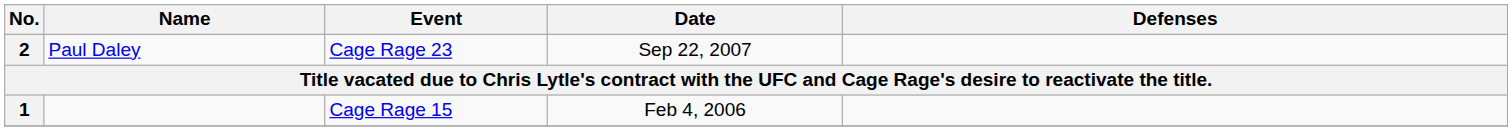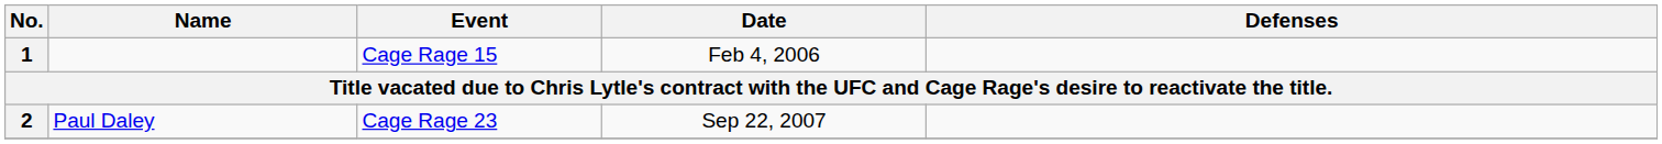rows swapped: 1 <-> 2
